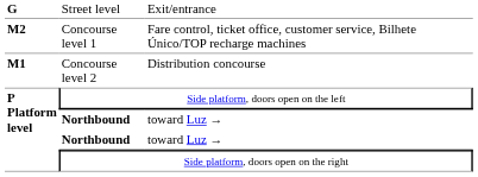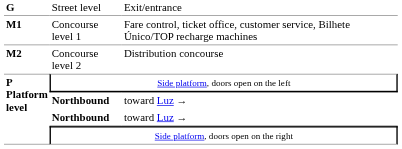Concourse level 1 | column 1: M2 -> M1
Concourse level 2 | column 1: M1 -> M2
